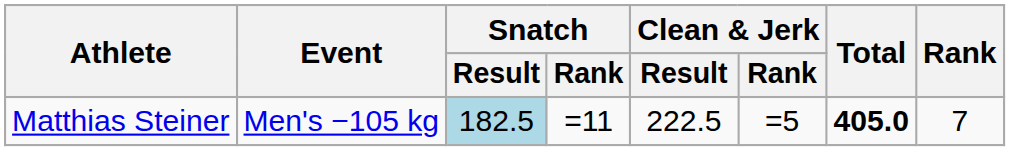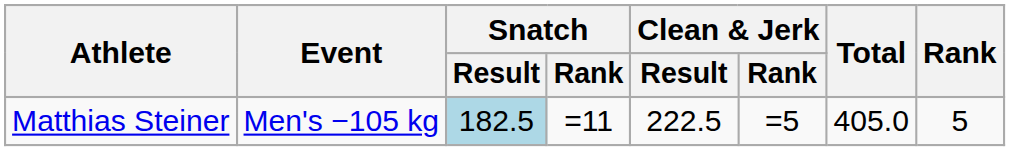Matthias Steiner | Total: bold -> normal
Matthias Steiner | Rank: 7 -> 5
